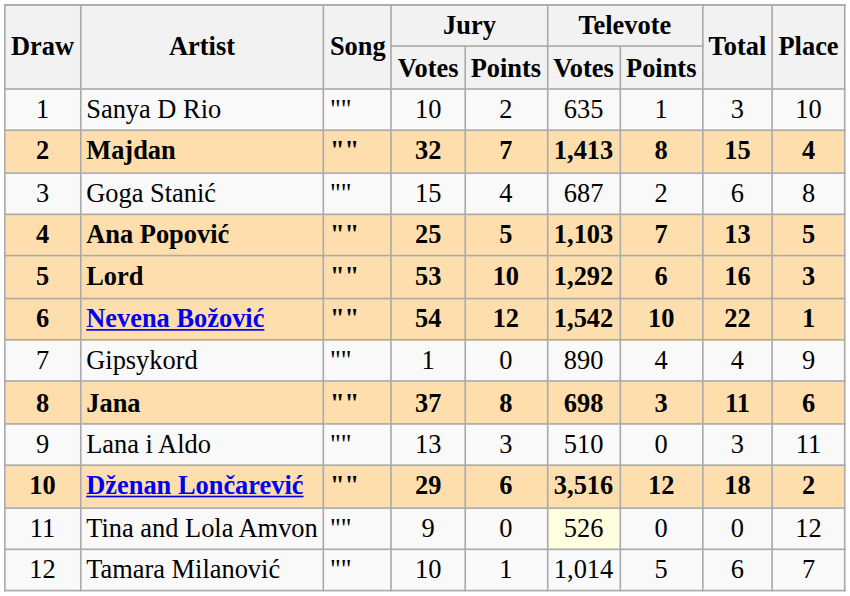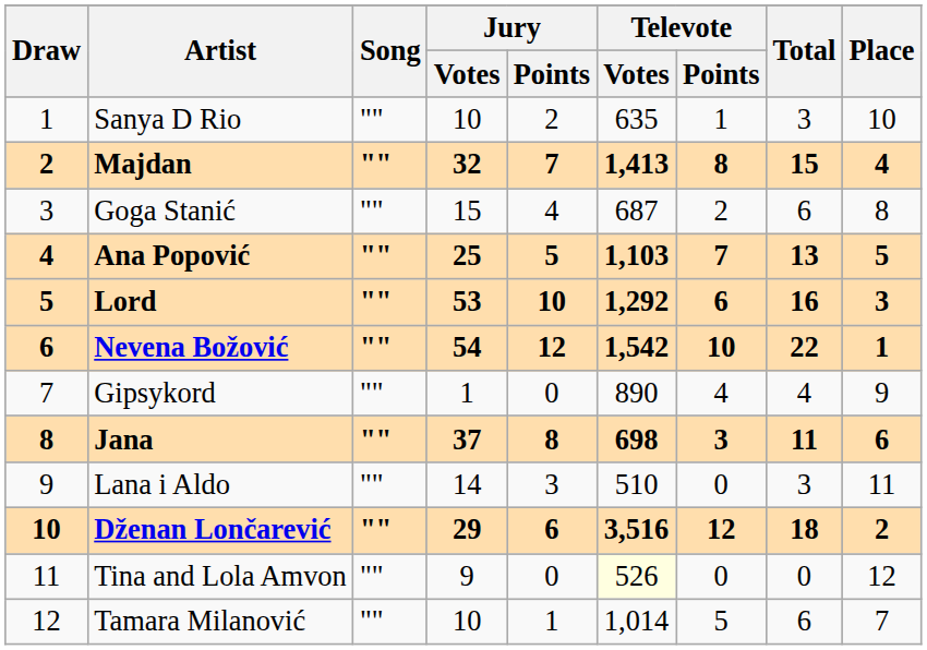Lana i Aldo | Jury / Votes: 13 -> 14
